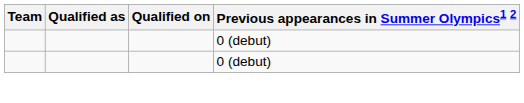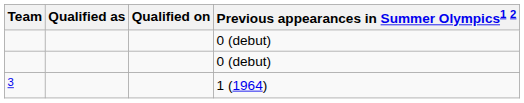+ row: 3 | 1 (1964)
